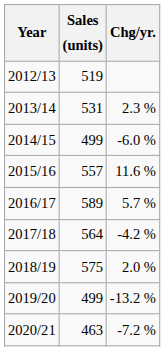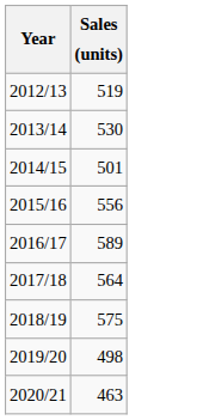- column: Chg/yr. | 2.3 % | -6.0 % | 11.6 % | 5.7 % | -4.2 % | 2.0 % | -13.2 % | -7.2 %
2013/14 | Sales (units): 531 -> 530
2014/15 | Sales (units): 499 -> 501
2015/16 | Sales (units): 557 -> 556
2019/20 | Sales (units): 499 -> 498
